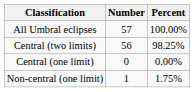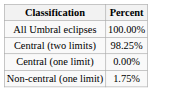- column: Number | 57 | 56 | 0 | 1
